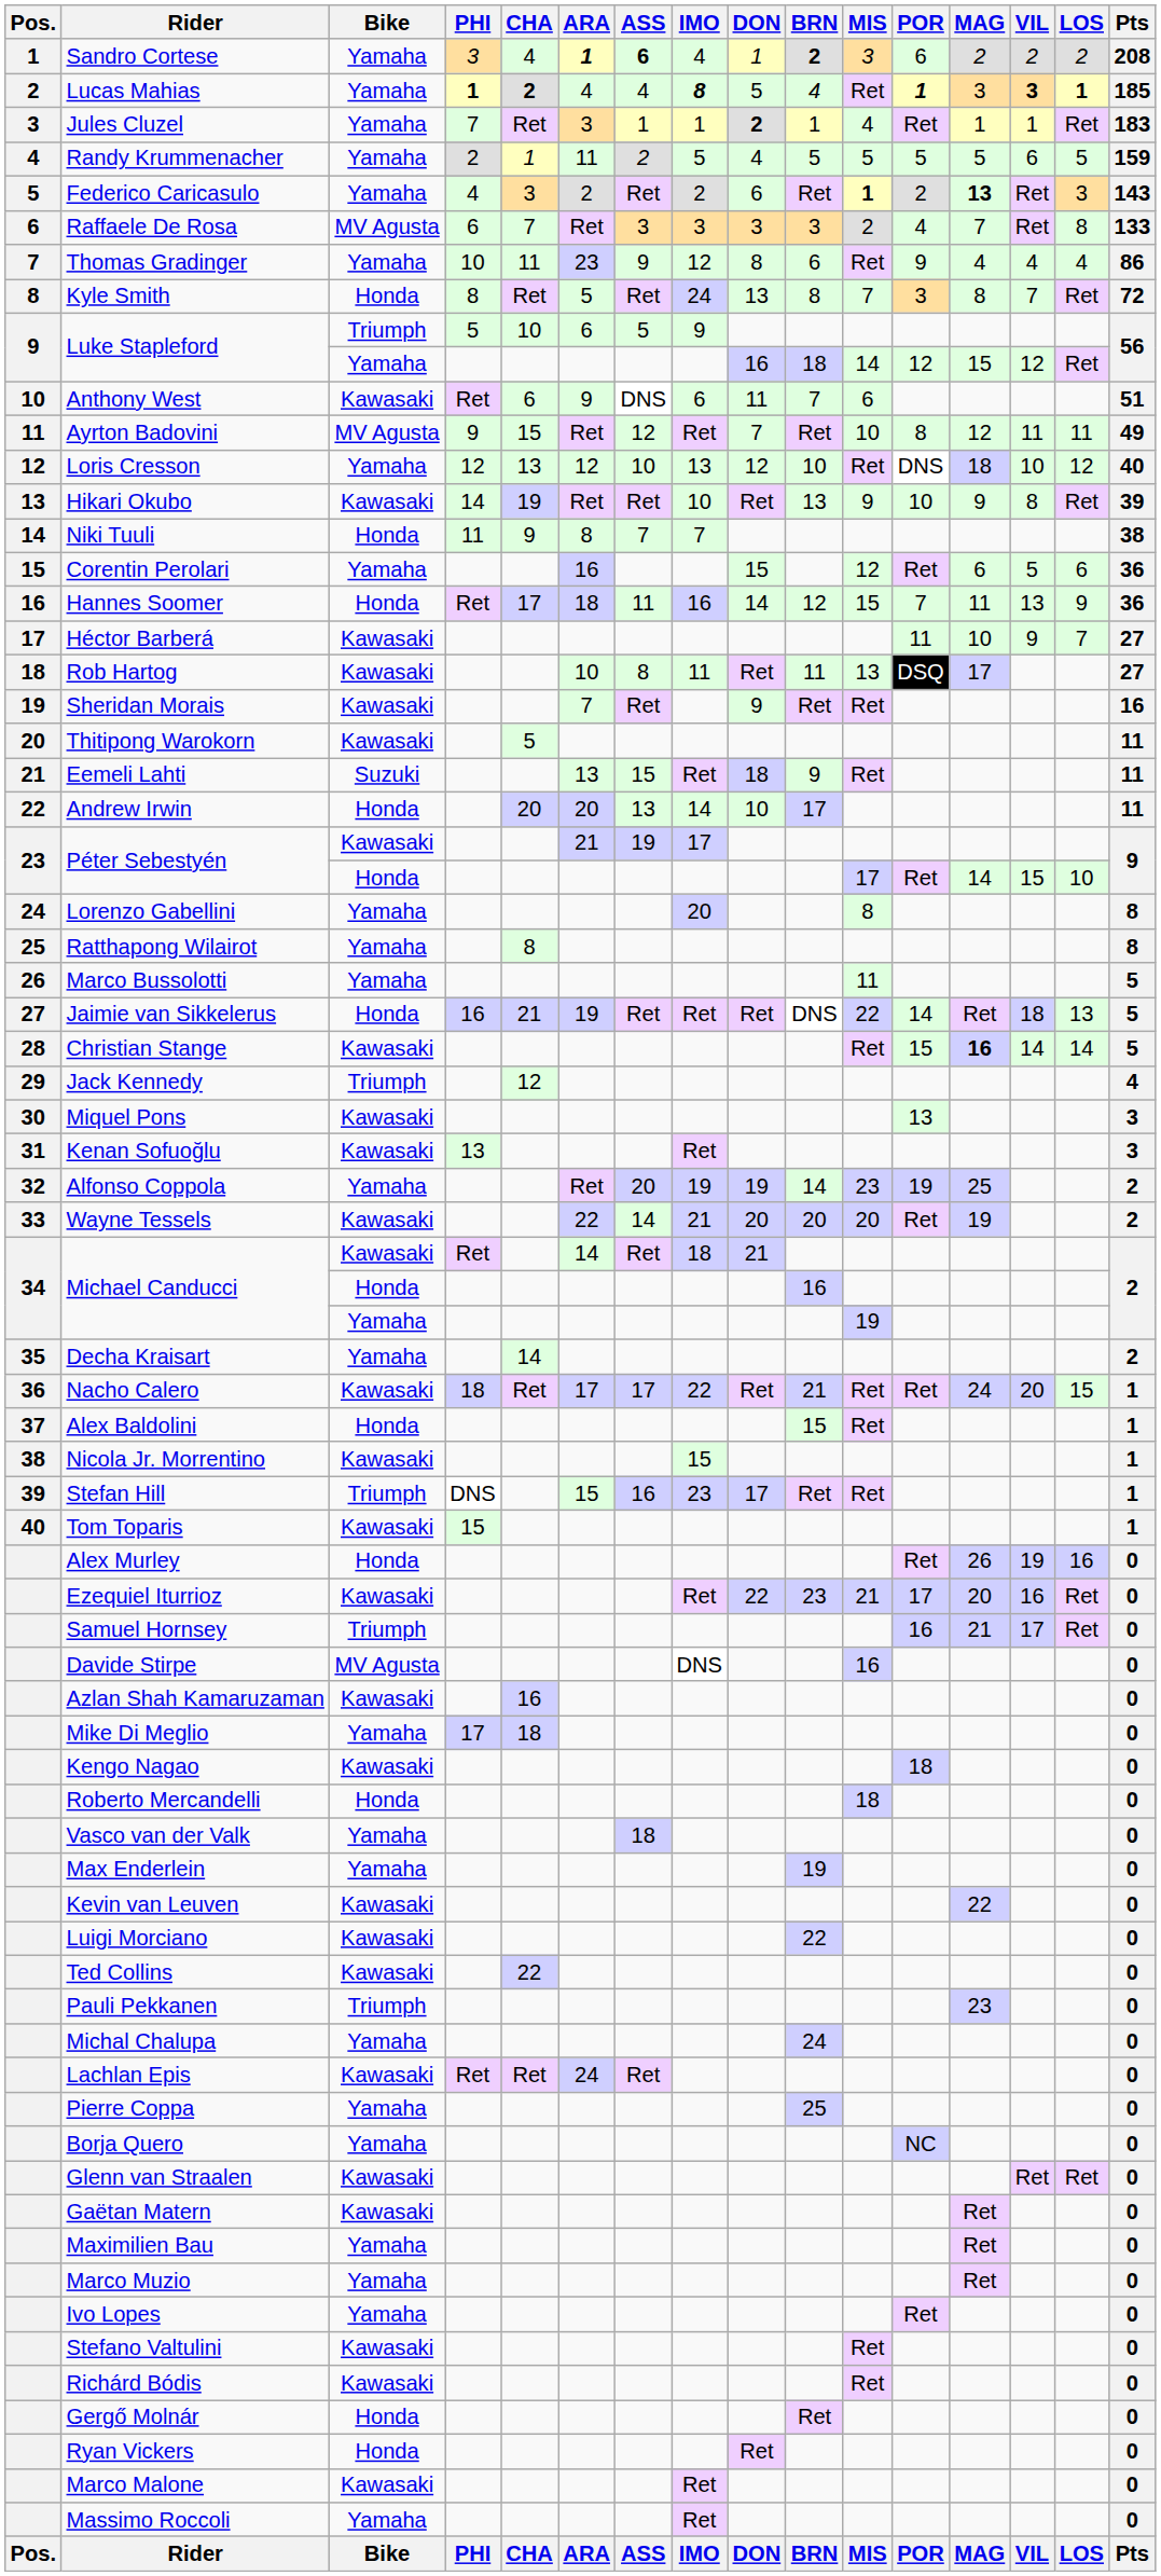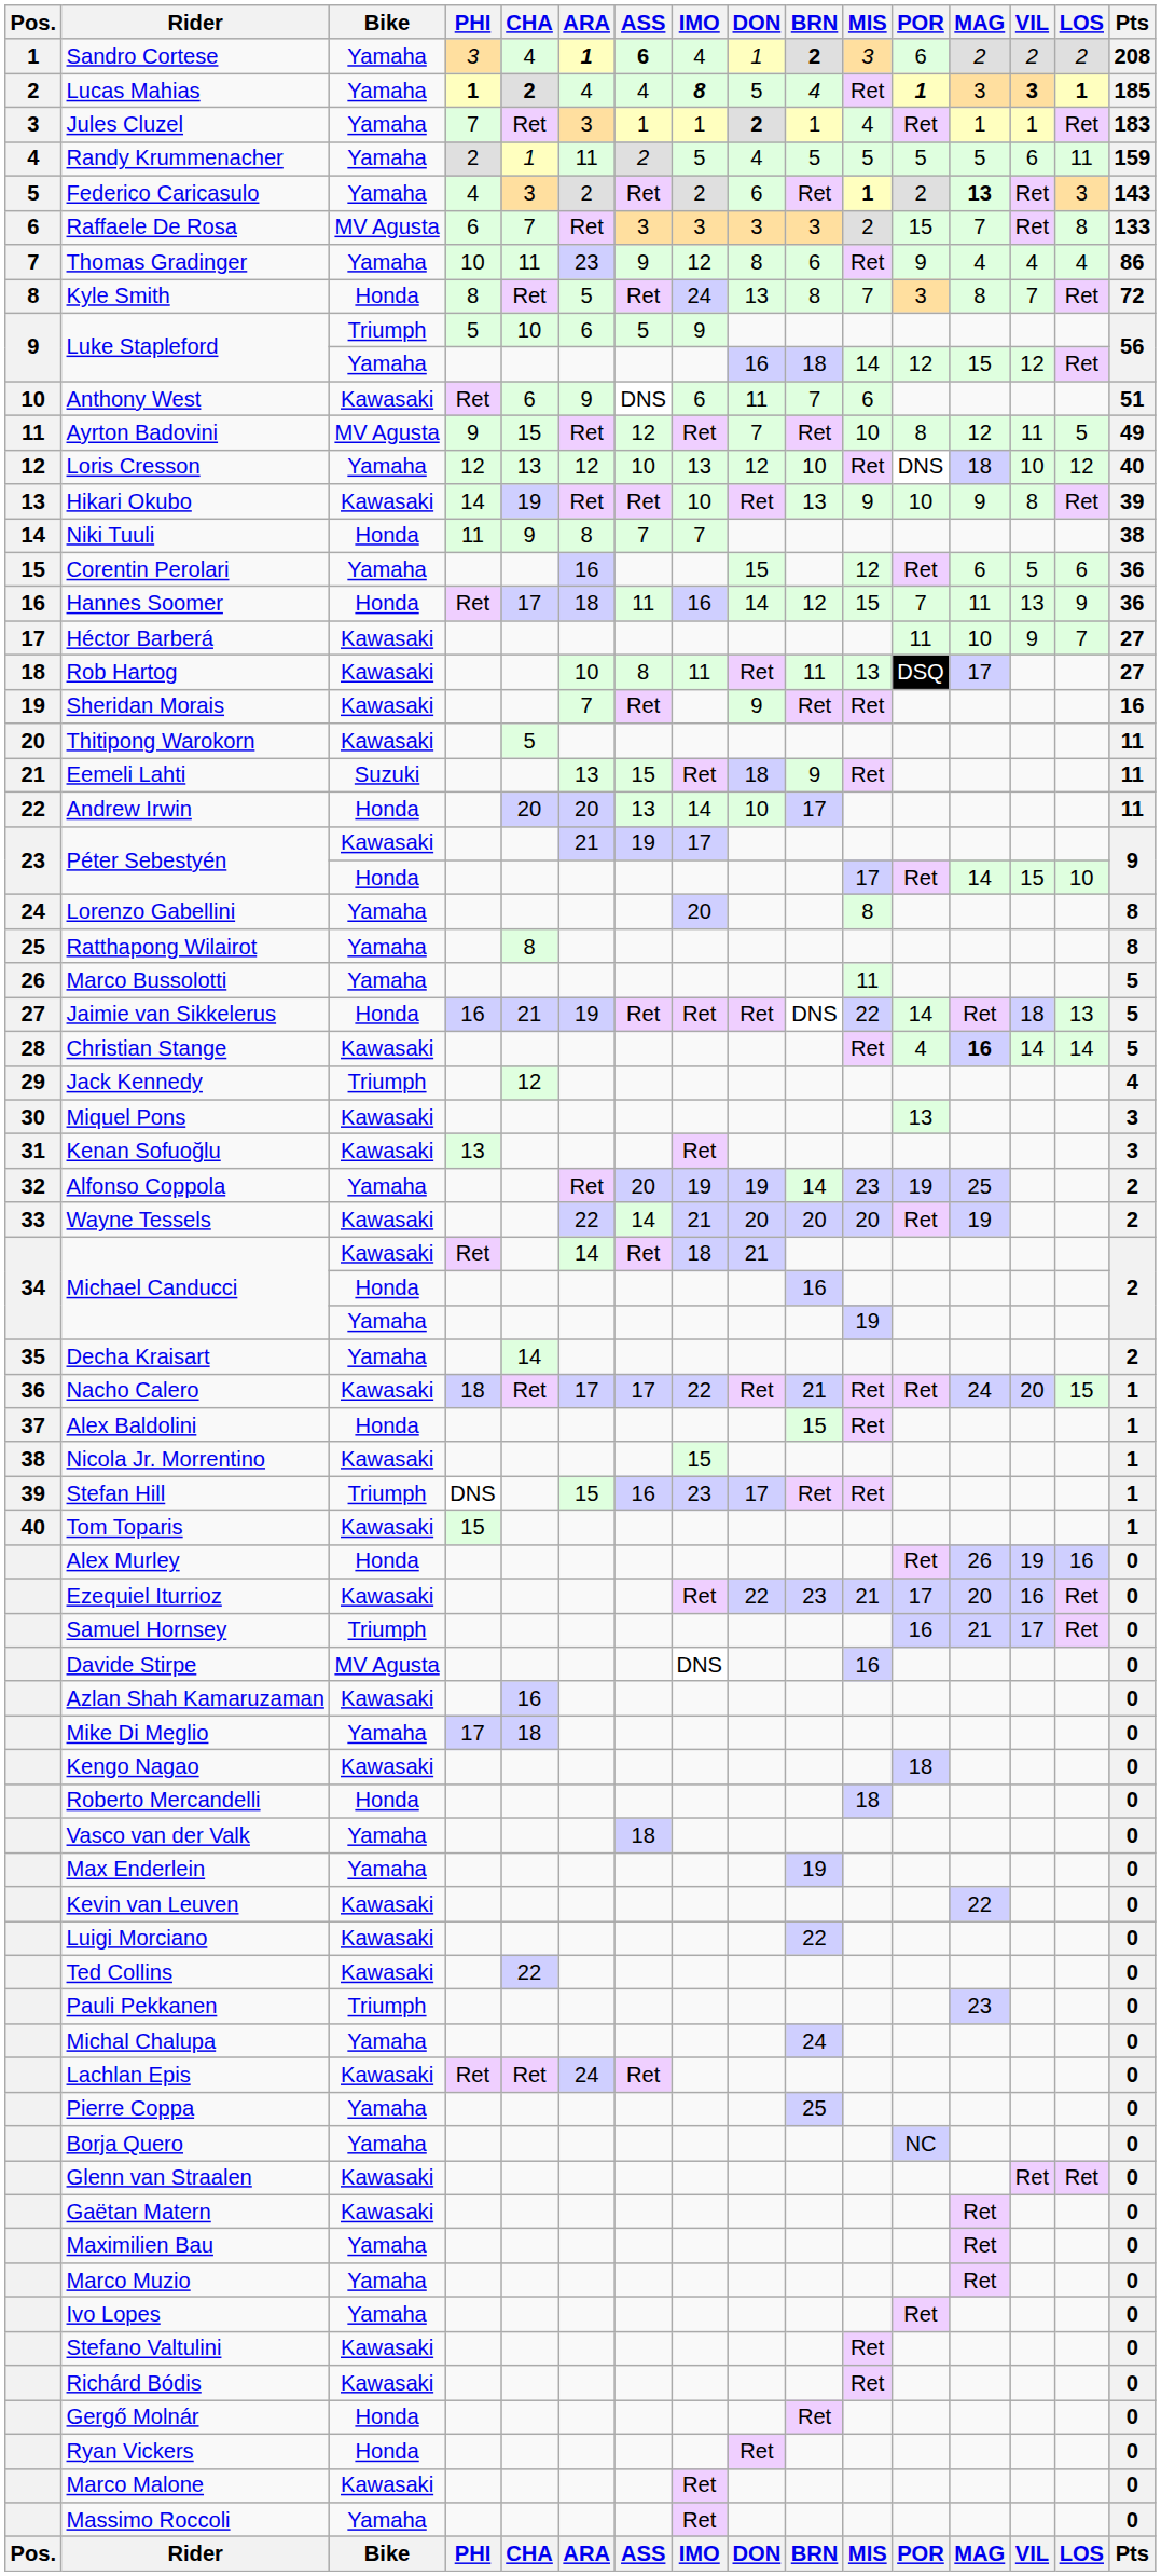Randy Krummenacher | LOS: 5 -> 11
Raffaele De Rosa | POR: 4 -> 15
Ayrton Badovini | LOS: 11 -> 5
Christian Stange | POR: 15 -> 4
